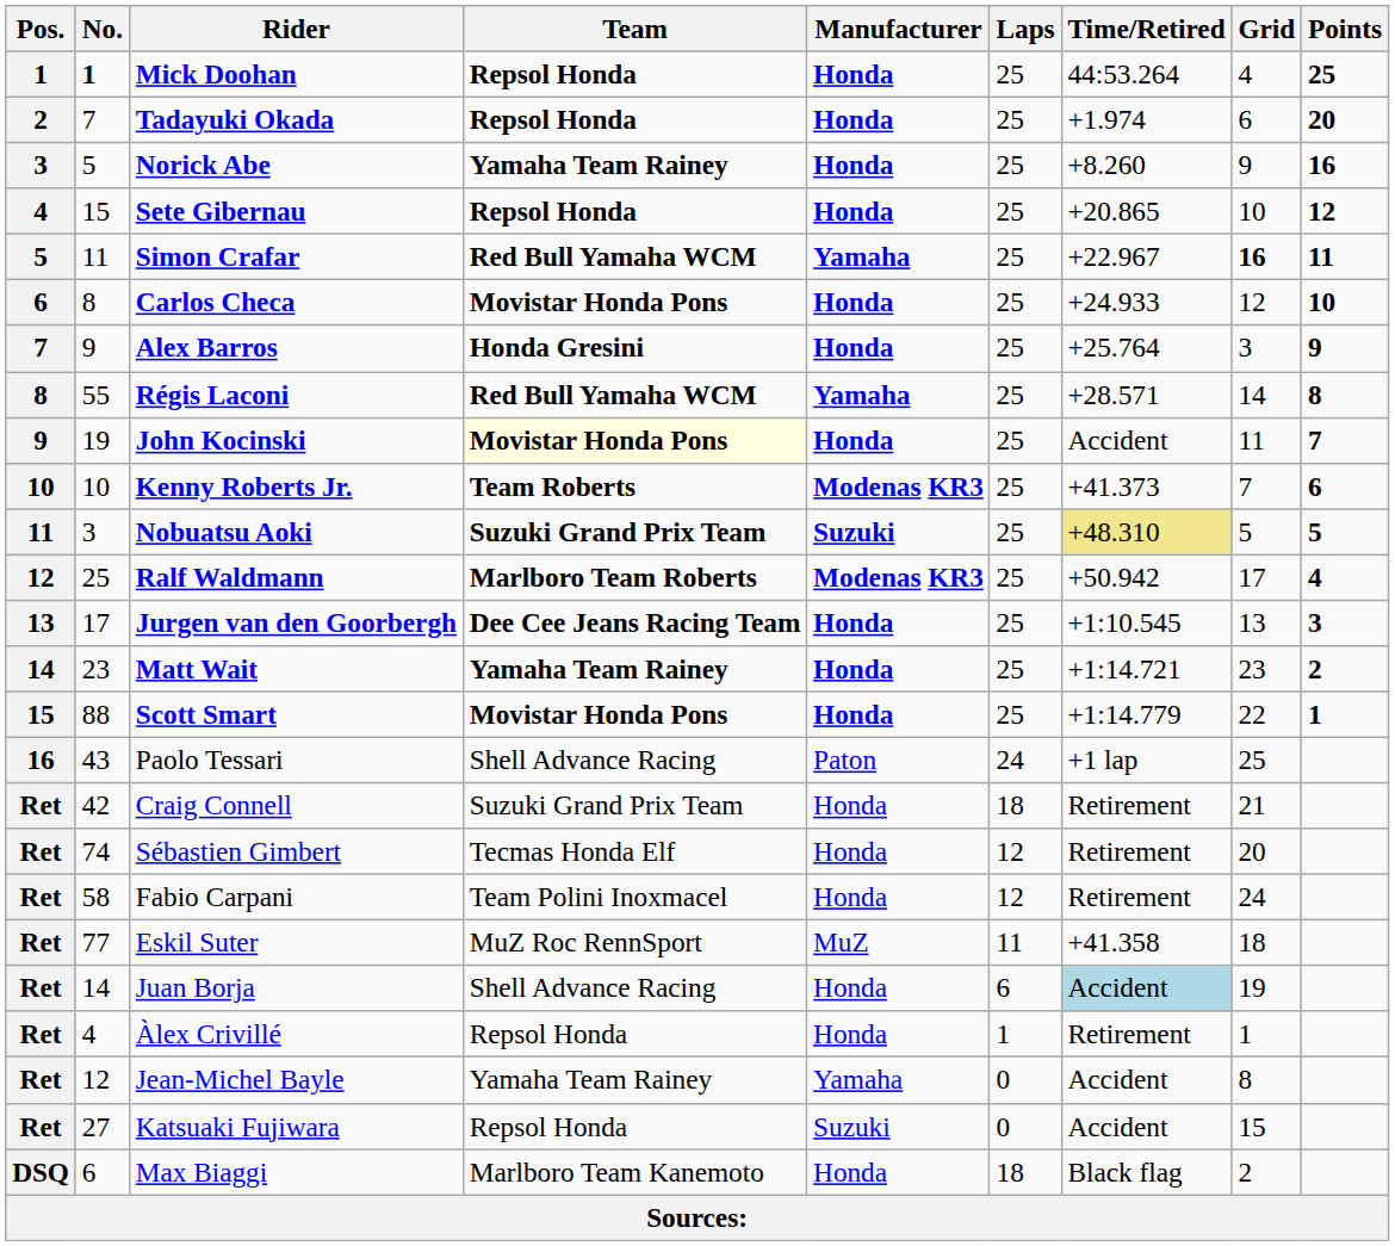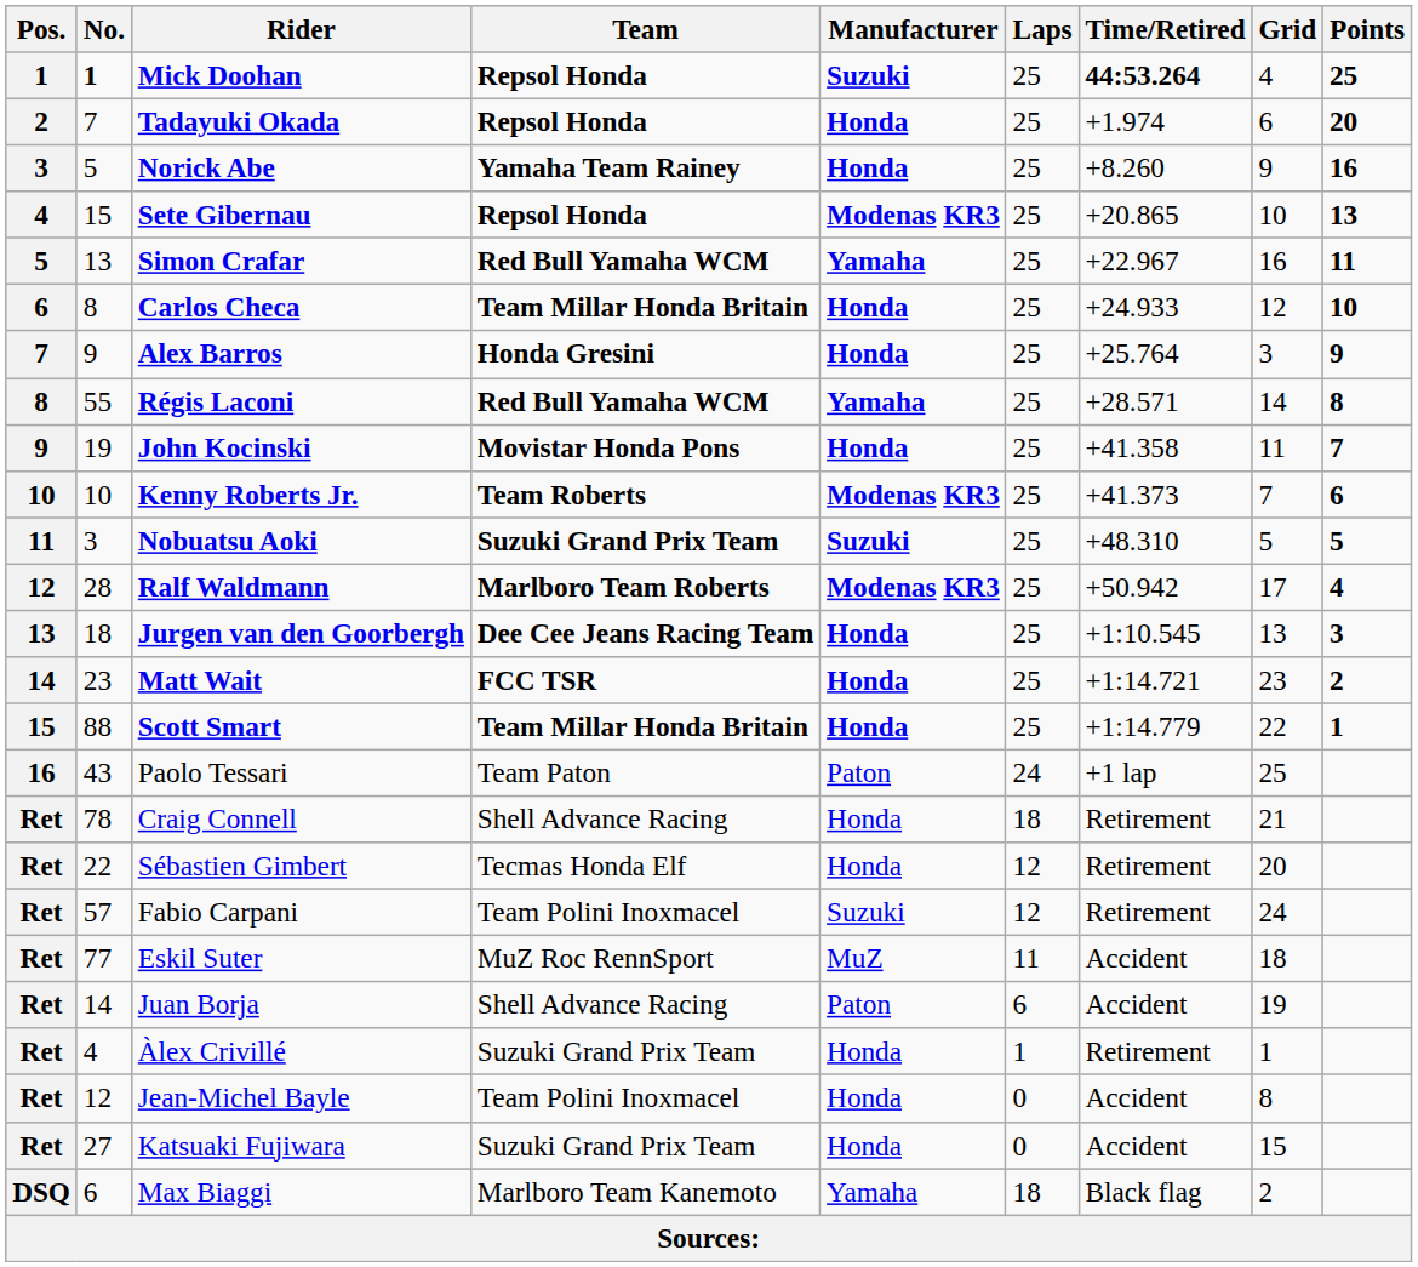Mick Doohan | Manufacturer: Honda -> Suzuki
Mick Doohan | Time/Retired: normal -> bold
Sete Gibernau | Manufacturer: Honda -> Modenas KR3
Sete Gibernau | Points: 12 -> 13
Simon Crafar | No.: 11 -> 13
Simon Crafar | Grid: bold -> normal
Carlos Checa | Team: Movistar Honda Pons -> Team Millar Honda Britain
John Kocinski | Team: lightyellow background -> no background
John Kocinski | Time/Retired: Accident -> +41.358
Nobuatsu Aoki | Time/Retired: khaki background -> no background
Ralf Waldmann | No.: 25 -> 28
Jurgen van den Goorbergh | No.: 17 -> 18
Matt Wait | Team: Yamaha Team Rainey -> FCC TSR
Scott Smart | Team: Movistar Honda Pons -> Team Millar Honda Britain
Paolo Tessari | Team: Shell Advance Racing -> Team Paton
Craig Connell | No.: 42 -> 78
Craig Connell | Team: Suzuki Grand Prix Team -> Shell Advance Racing
Sébastien Gimbert | No.: 74 -> 22
Fabio Carpani | No.: 58 -> 57
Fabio Carpani | Manufacturer: Honda -> Suzuki
Eskil Suter | Time/Retired: +41.358 -> Accident
Juan Borja | Manufacturer: Honda -> Paton
Juan Borja | Time/Retired: lightblue background -> no background
Àlex Crivillé | Team: Repsol Honda -> Suzuki Grand Prix Team
Jean-Michel Bayle | Team: Yamaha Team Rainey -> Team Polini Inoxmacel
Jean-Michel Bayle | Manufacturer: Yamaha -> Honda
Katsuaki Fujiwara | Team: Repsol Honda -> Suzuki Grand Prix Team
Katsuaki Fujiwara | Manufacturer: Suzuki -> Honda
Max Biaggi | Manufacturer: Honda -> Yamaha
